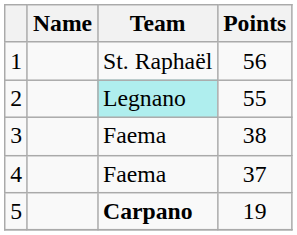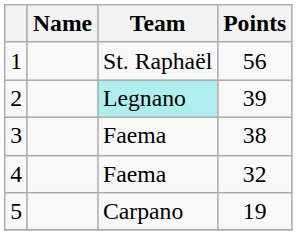2 | Points: 55 -> 39
4 | Points: 37 -> 32
5 | Team: bold -> normal
